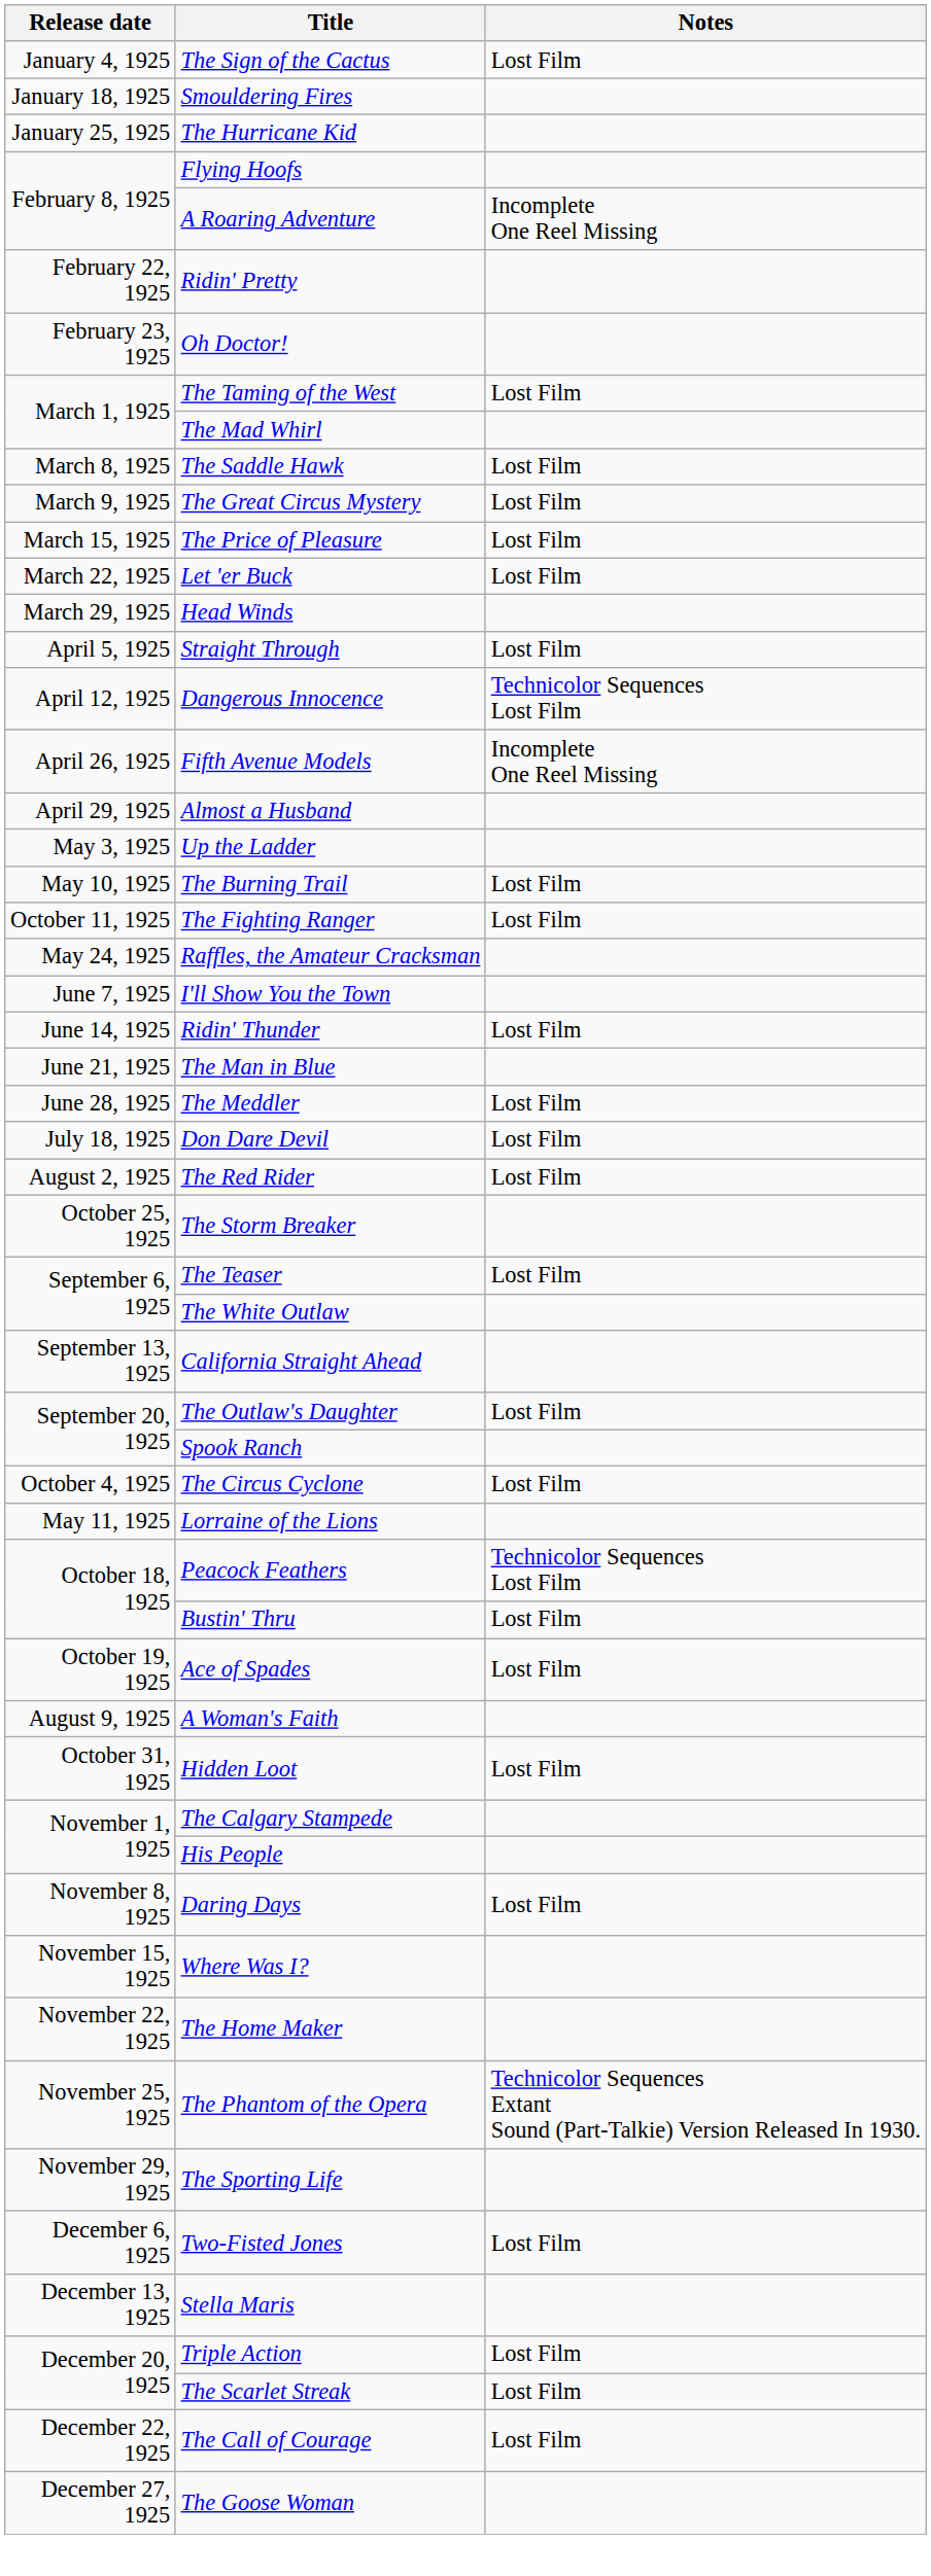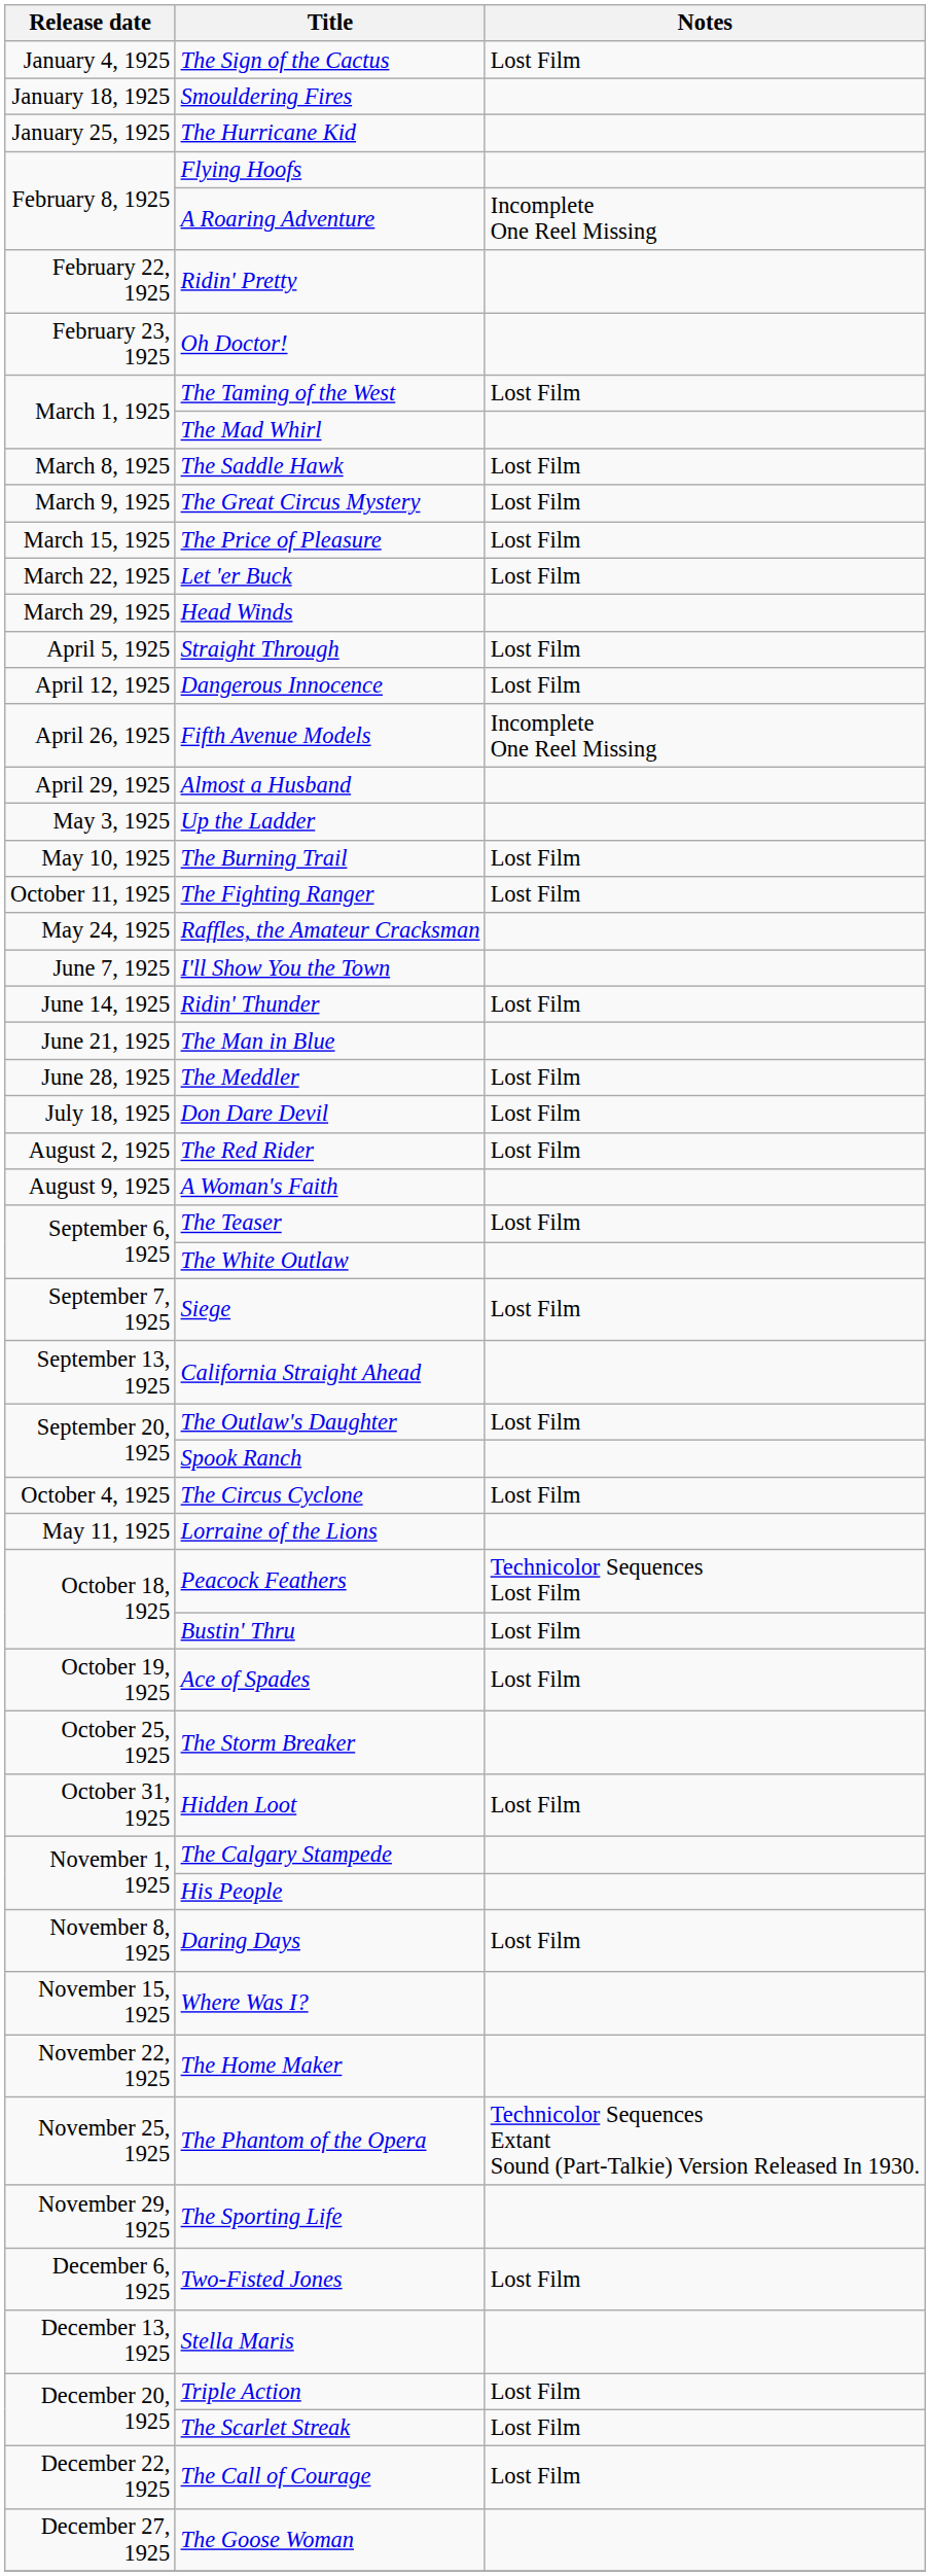Dangerous Innocence | Notes: Technicolor Sequences Lost Film -> Lost Film
rows swapped: A Woman's Faith <-> The Storm Breaker
+ row: September 7, 1925 | Siege | Lost Film
